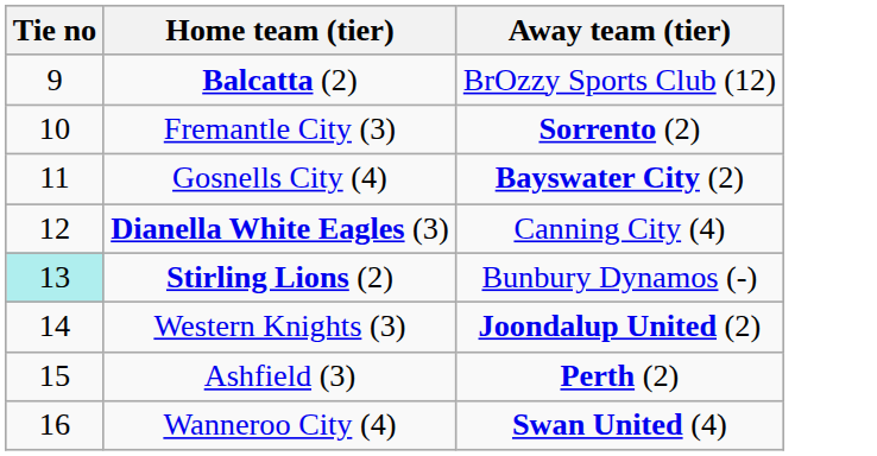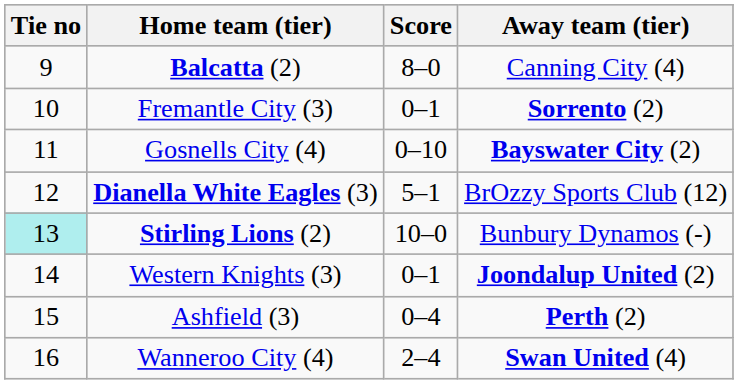+ column: Score | 8–0 | 0–1 | 0–10 | 5–1 | 10–0 | 0–1 | 0–4 | 2–4
Balcatta (2) | Away team (tier): BrOzzy Sports Club (12) -> Canning City (4)
Dianella White Eagles (3) | Away team (tier): Canning City (4) -> BrOzzy Sports Club (12)
